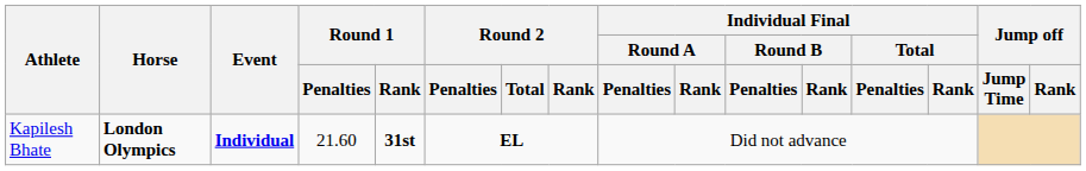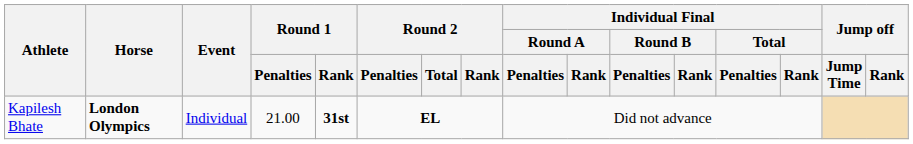Kapilesh Bhate | Event: bold -> normal
Kapilesh Bhate | Round 1 / Penalties: 21.60 -> 21.00
